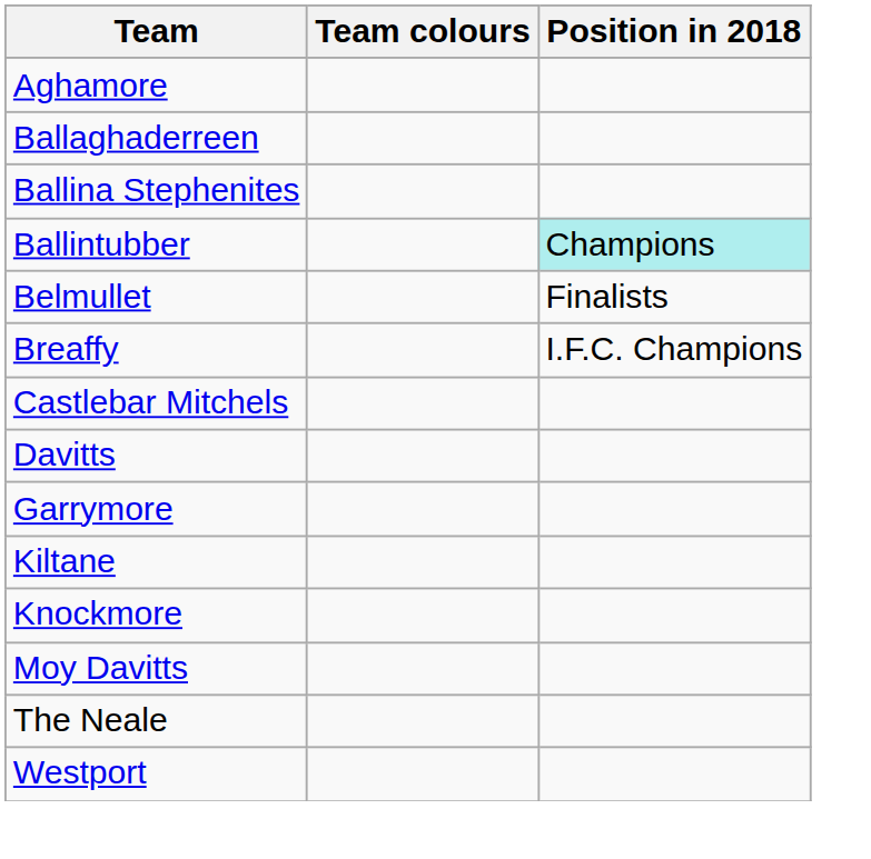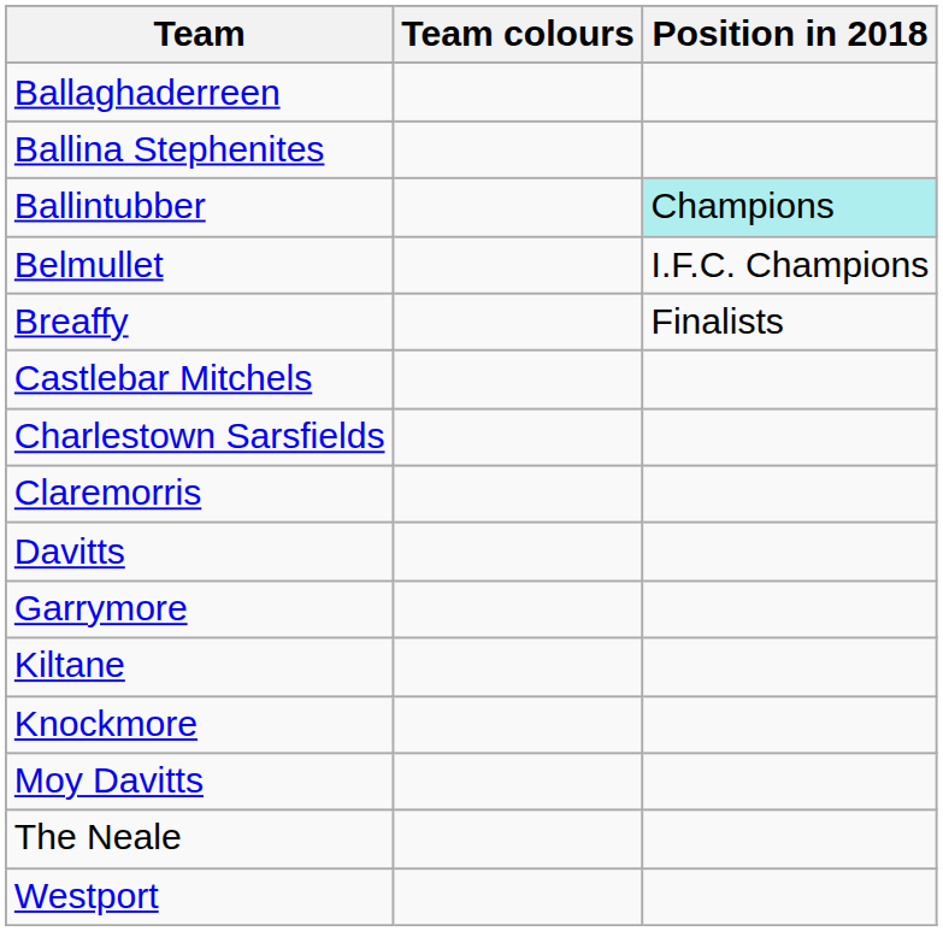- row: Aghamore
Belmullet | Position in 2018: Finalists -> I.F.C. Champions
Breaffy | Position in 2018: I.F.C. Champions -> Finalists
+ row: Charlestown Sarsfields
+ row: Claremorris
